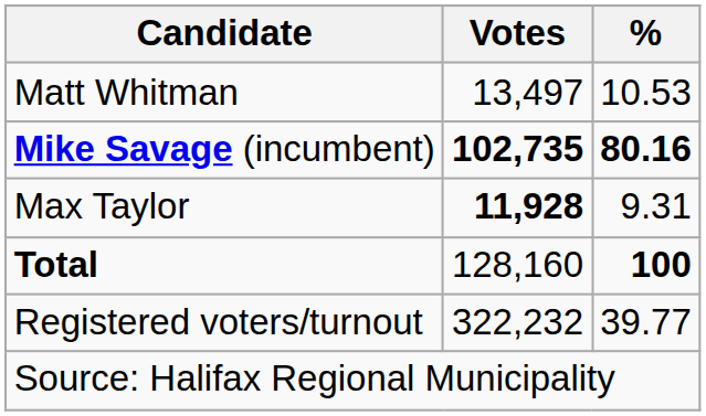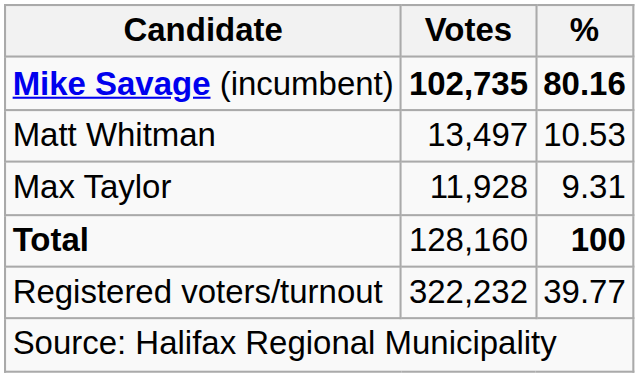rows swapped: Mike Savage (incumbent) <-> Matt Whitman
Max Taylor | Votes: bold -> normal
